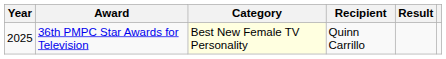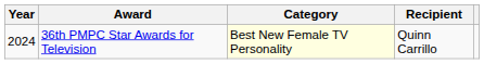- column: Result
36th PMPC Star Awards for Television | Year: 2025 -> 2024
